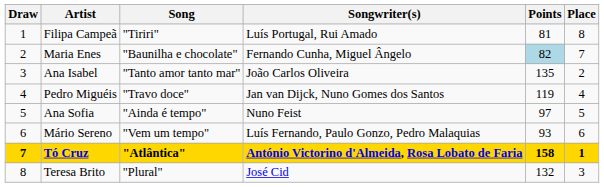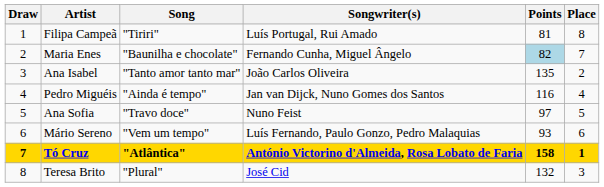Pedro Miguéis | Song: "Travo doce" -> "Ainda é tempo"
Pedro Miguéis | Points: 119 -> 116
Ana Sofia | Song: "Ainda é tempo" -> "Travo doce"
